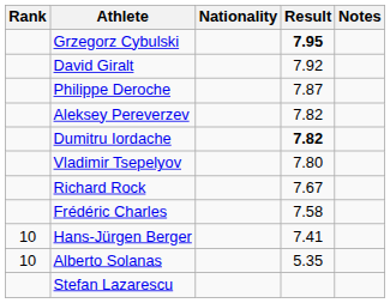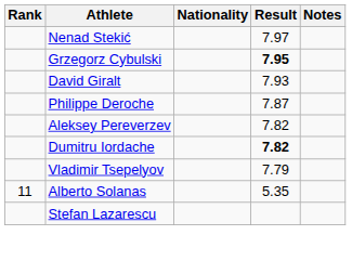+ row: Nenad Stekić | 7.97
David Giralt | Result: 7.92 -> 7.93
Vladimir Tsepelyov | Result: 7.80 -> 7.79
- row: Richard Rock | 7.67
- row: Frédéric Charles | 7.58
- row: 10 | Hans-Jürgen Berger | 7.41
Alberto Solanas | Rank: 10 -> 11
